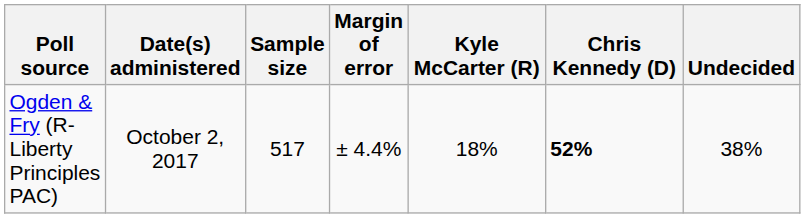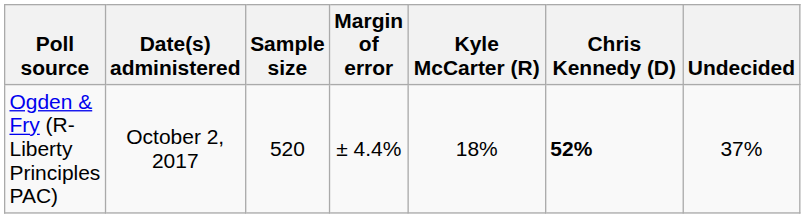Ogden & Fry (R-Liberty Principles PAC) | Sample size: 517 -> 520
Ogden & Fry (R-Liberty Principles PAC) | Undecided: 38% -> 37%
